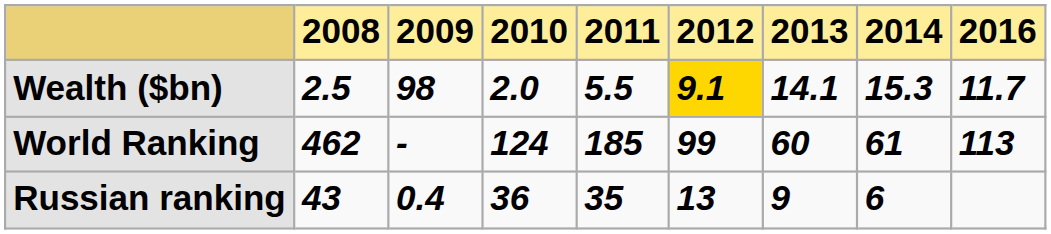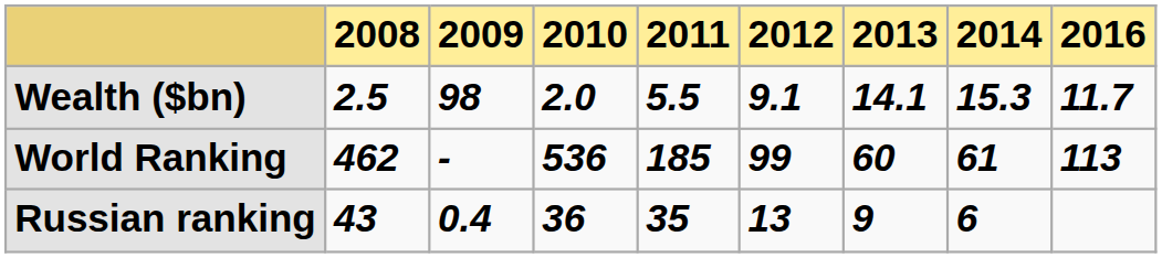Wealth ($bn) | 2012: gold background -> no background
World Ranking | 2010: 124 -> 536
